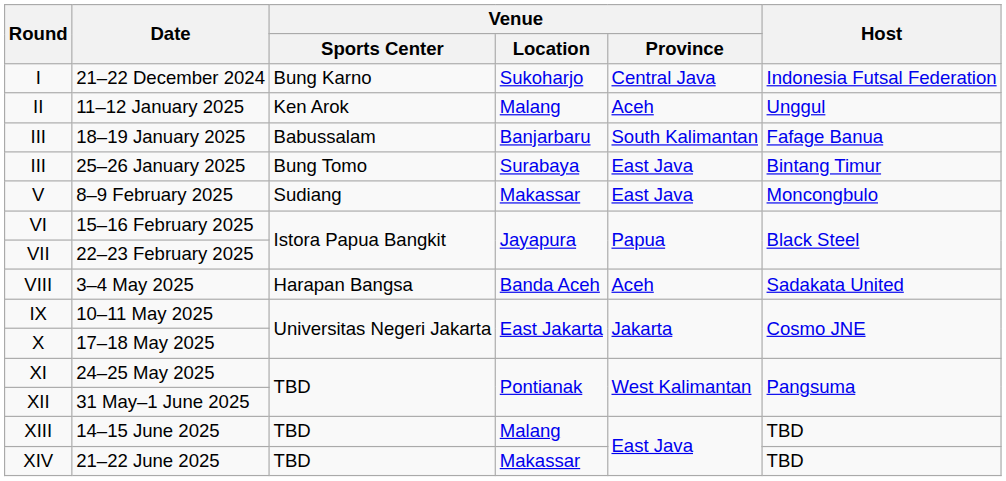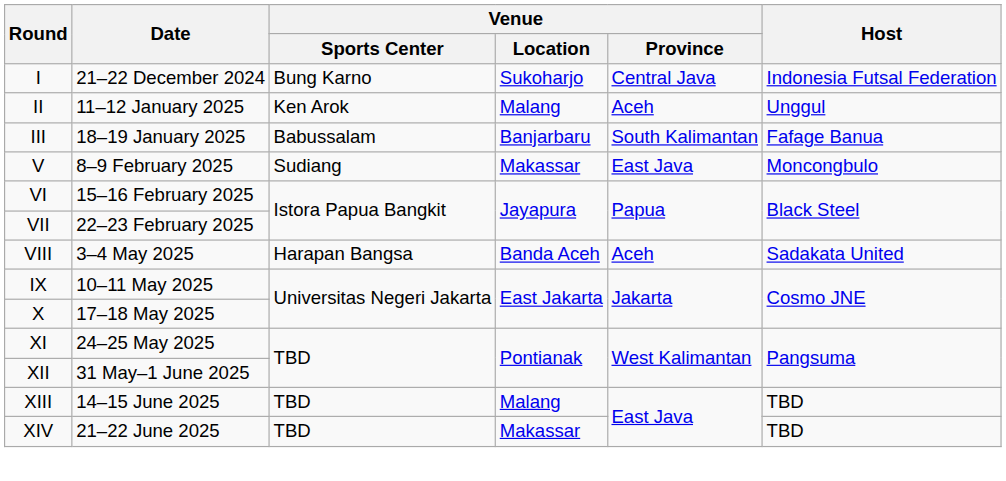- row: III | 25–26 January 2025 | Bung Tomo | Surabaya | East Java | Bintang Timur
